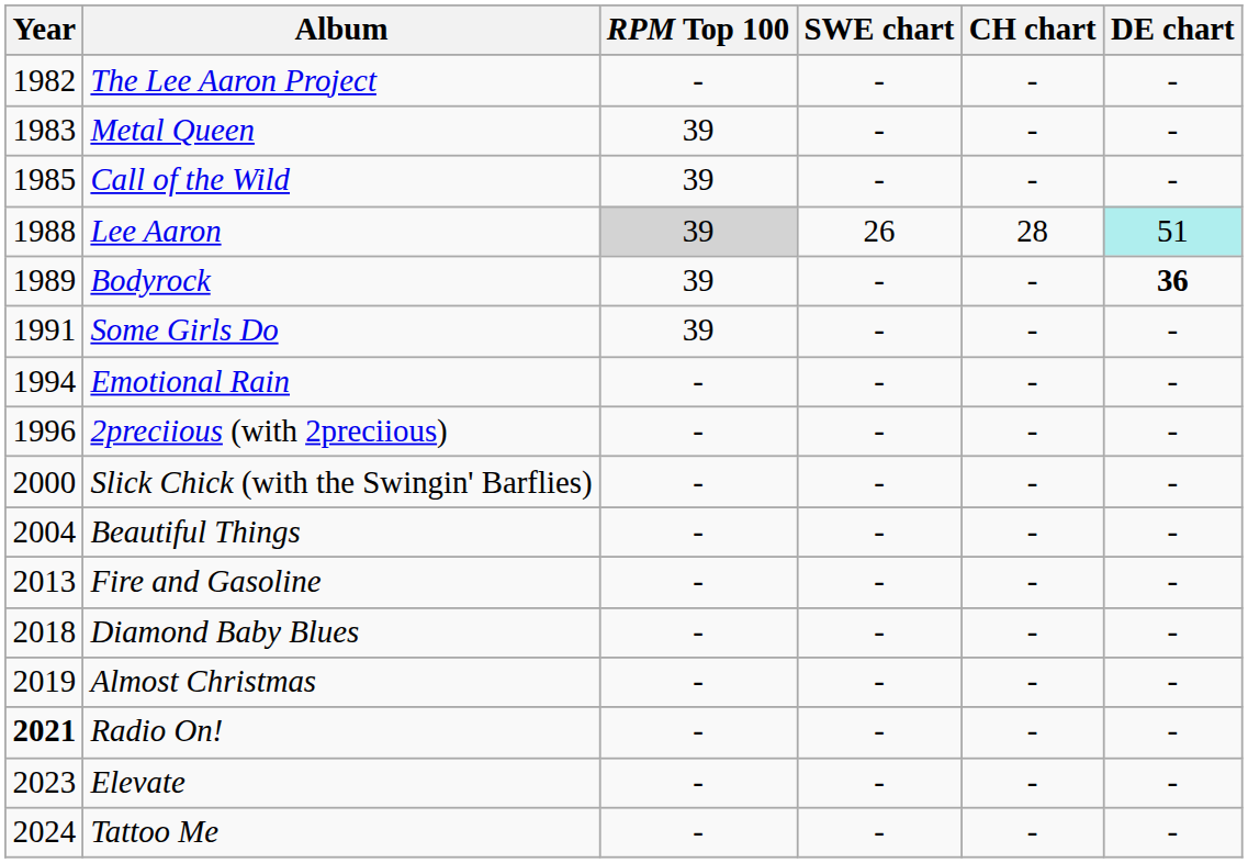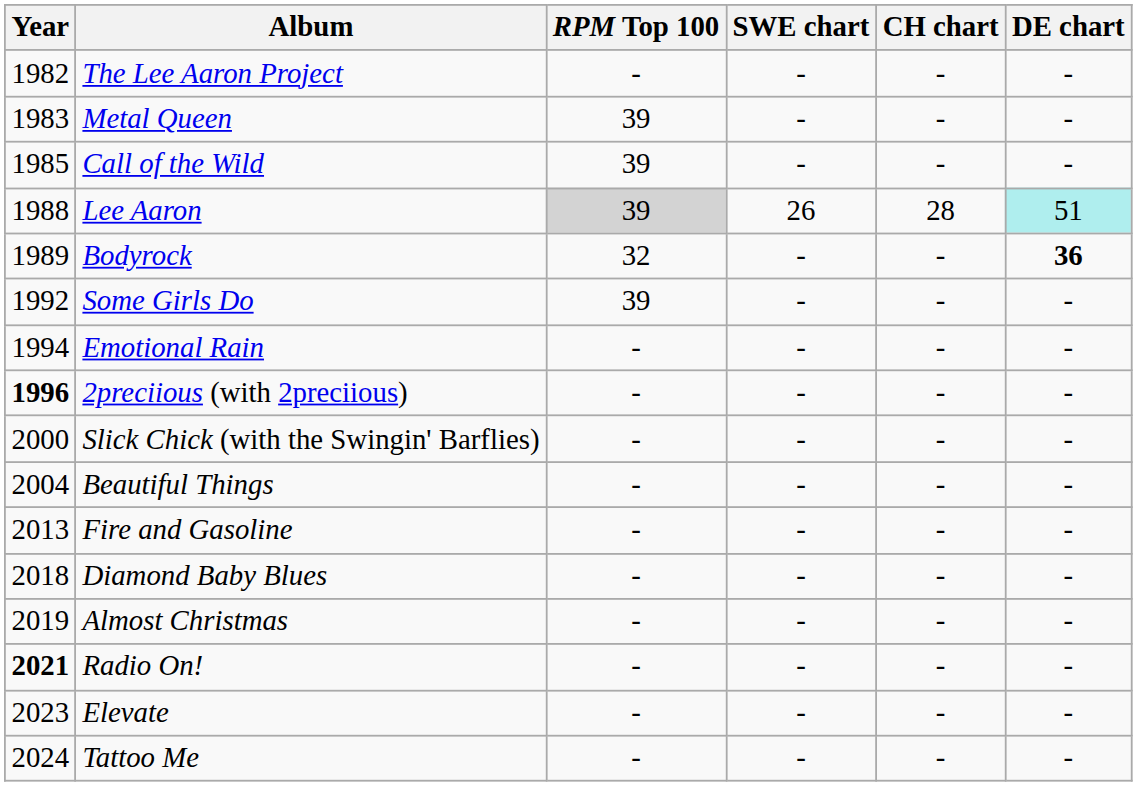Bodyrock | RPM Top 100: 39 -> 32
Some Girls Do | Year: 1991 -> 1992
2preciious (with 2preciious) | Year: normal -> bold
